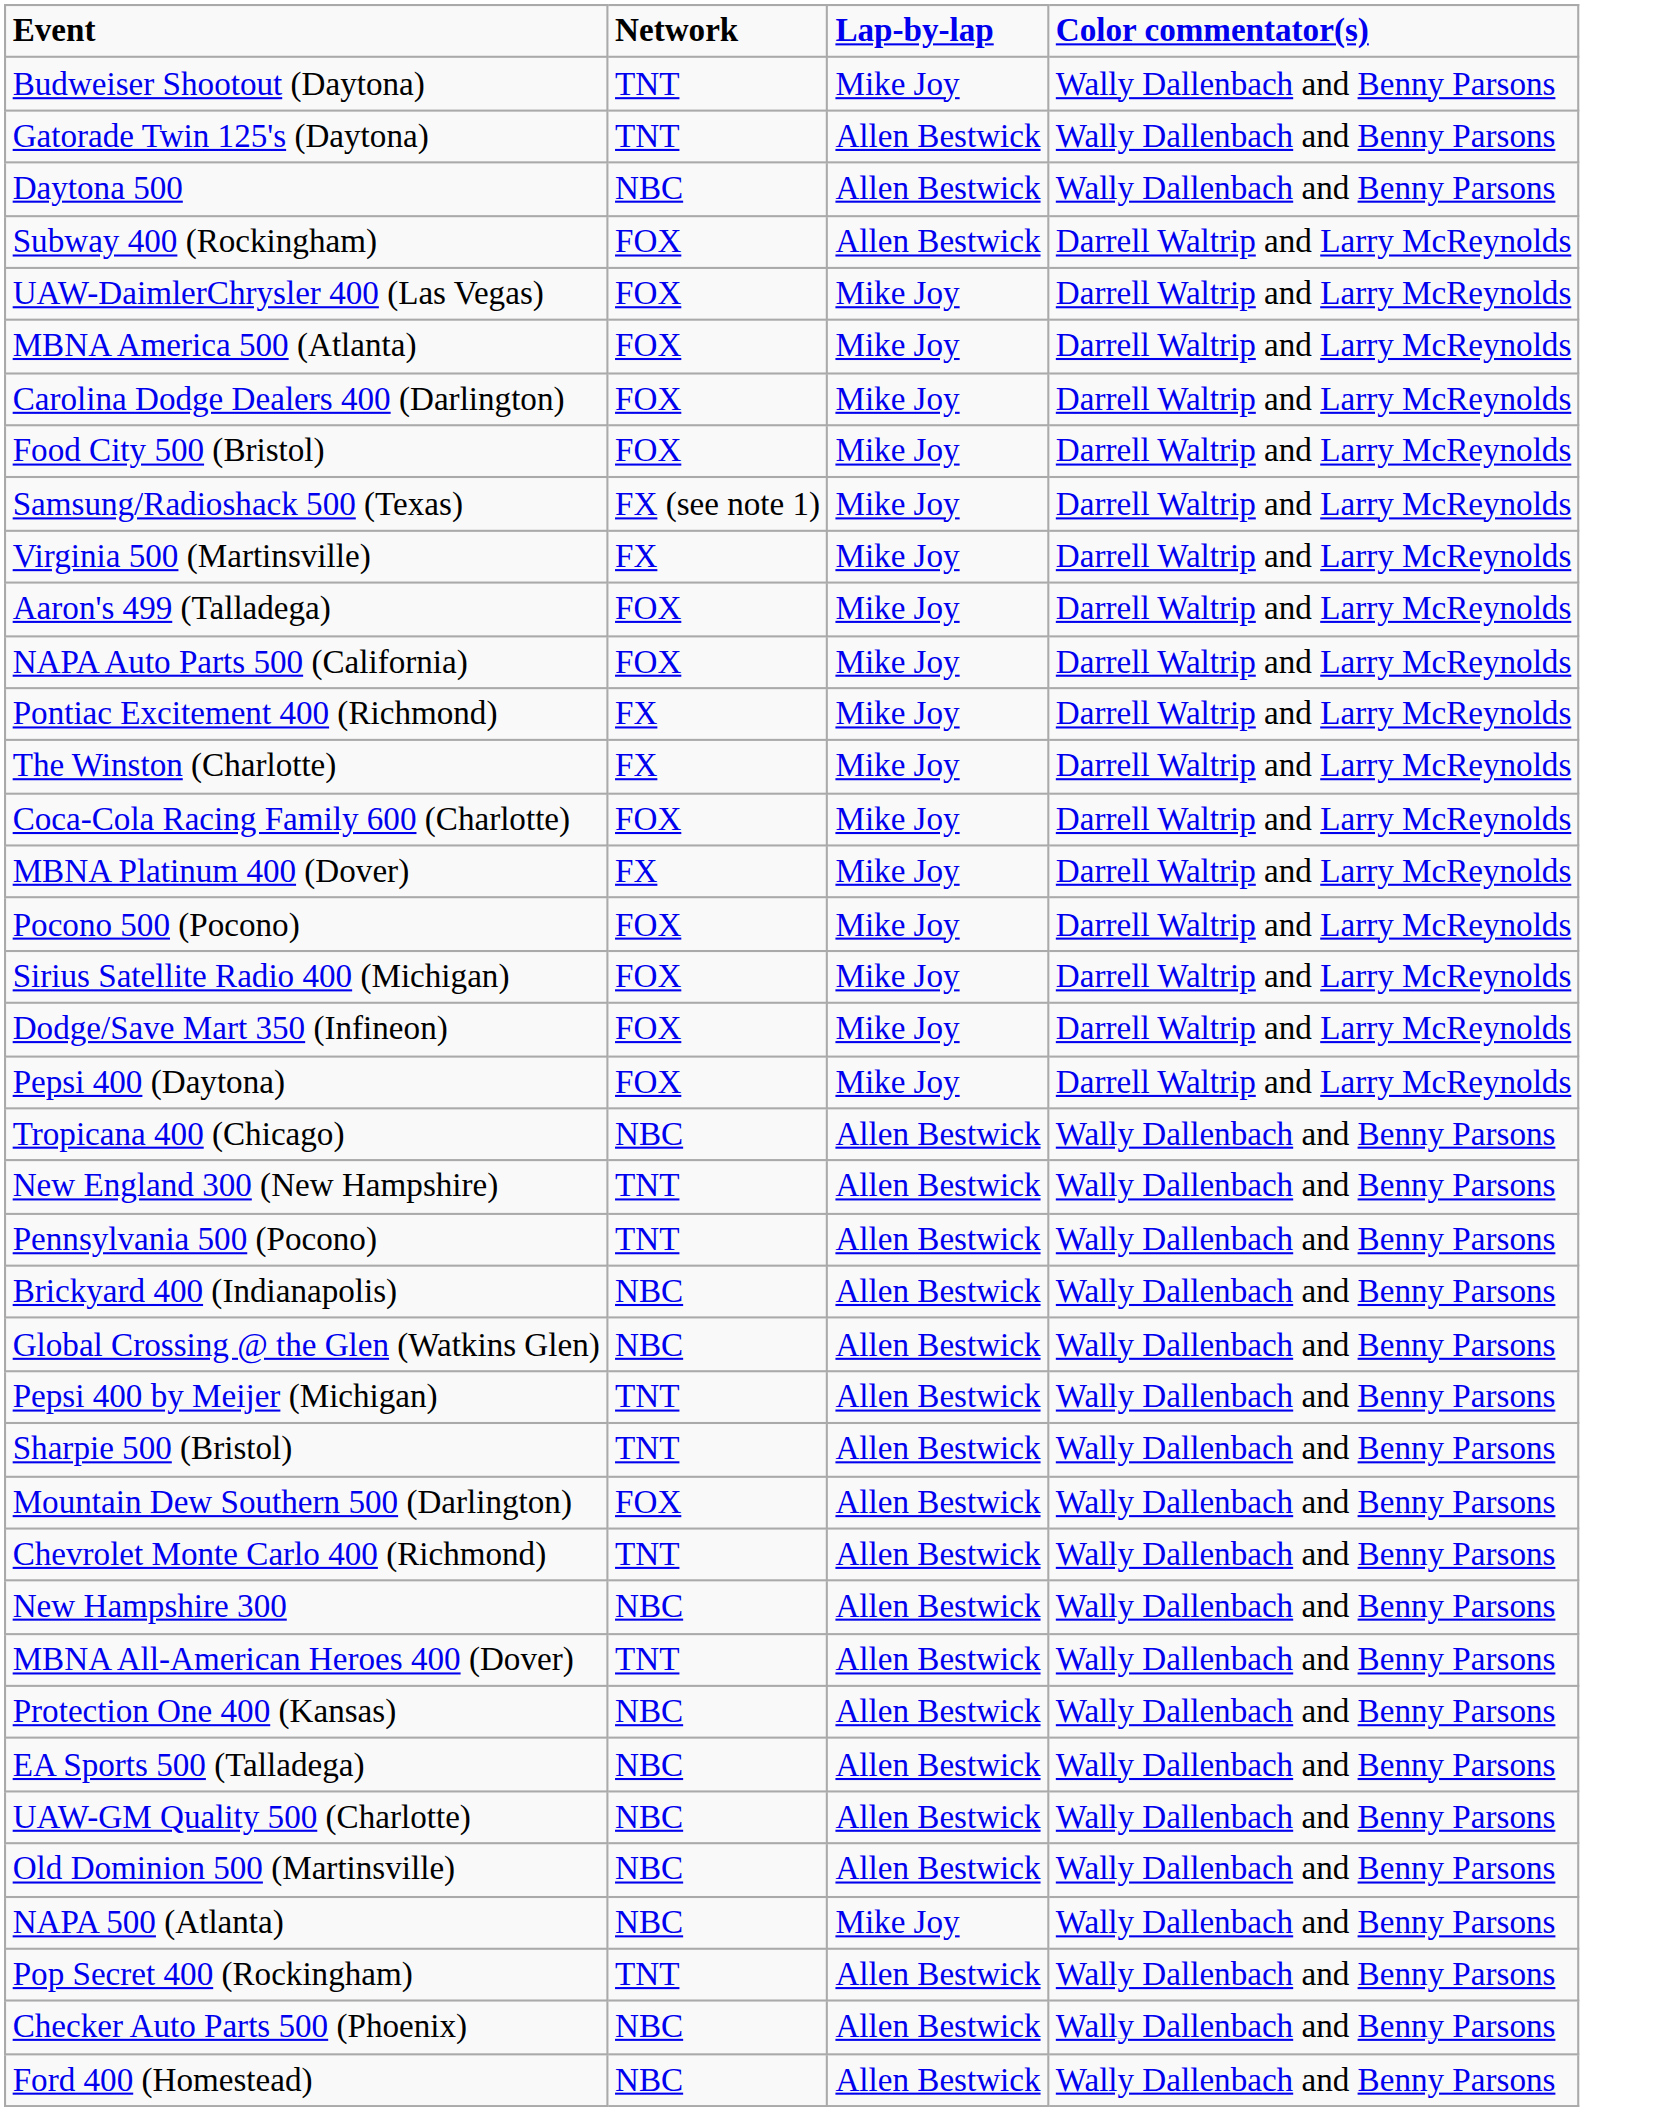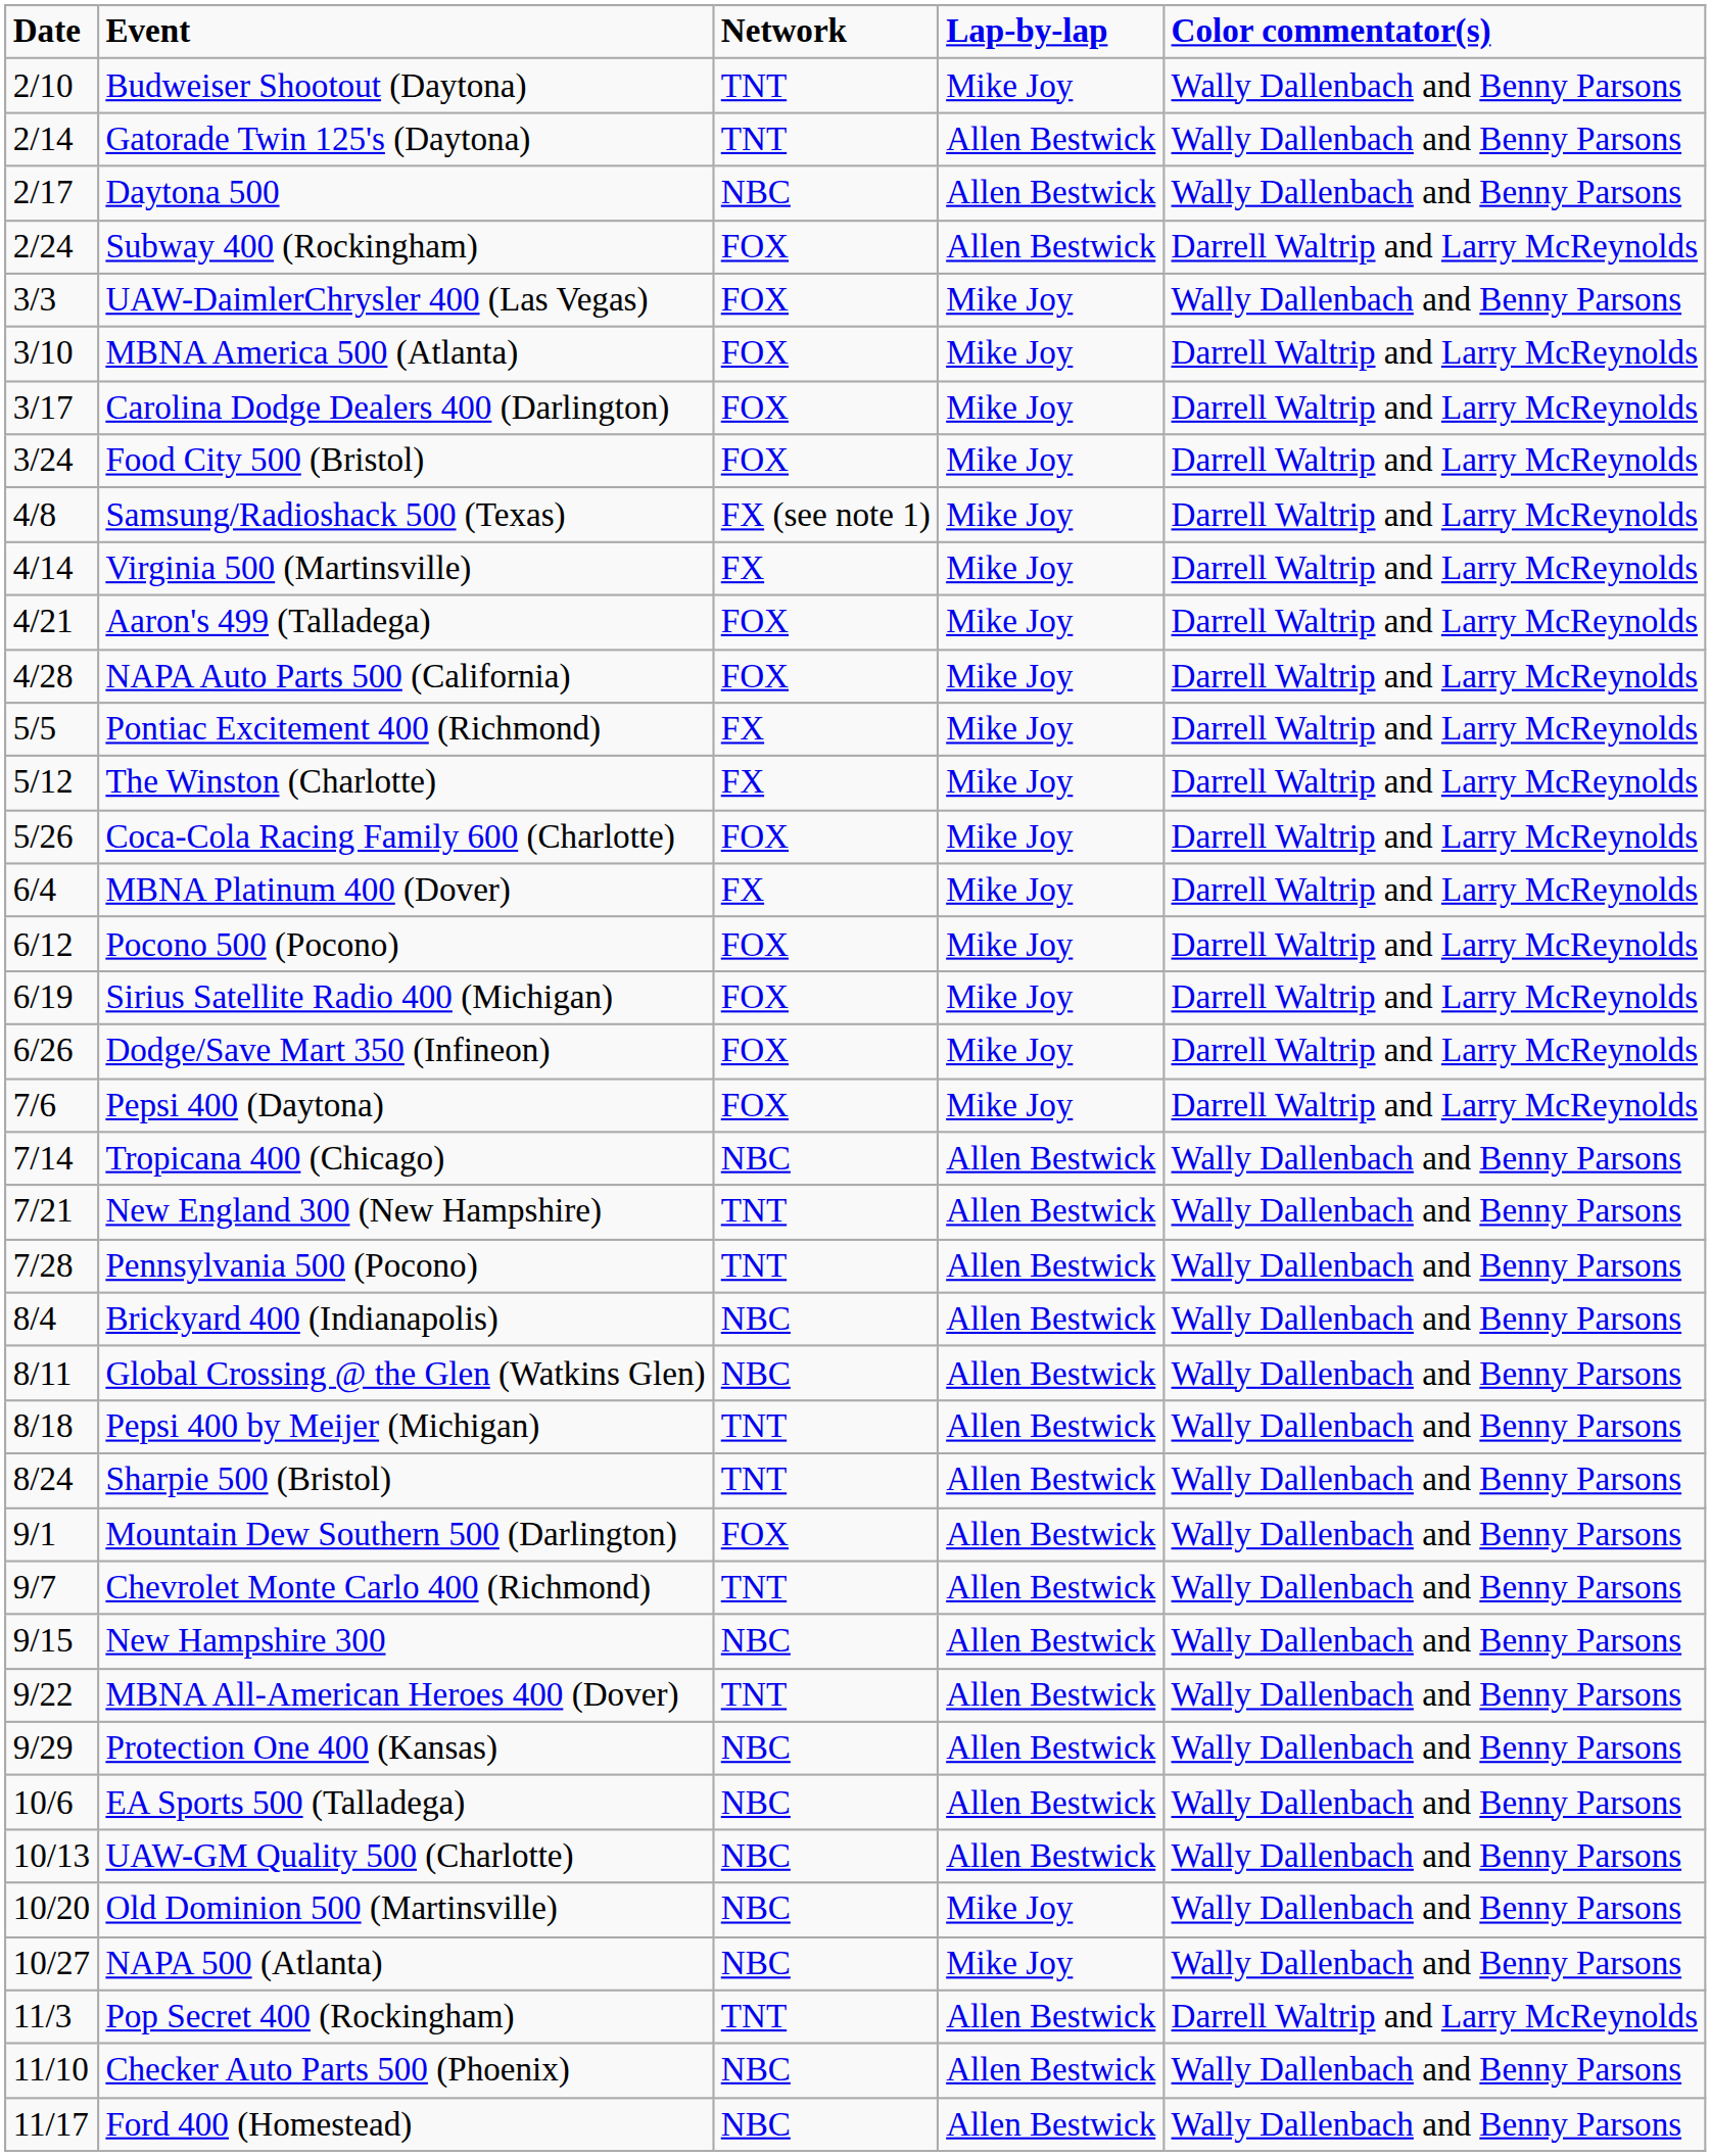+ column: Date | 2/10 | 2/14 | 2/17 | 2/24 | 3/3 | 3/10 | 3/17 | 3/24 | 4/8 | 4/14 | 4/21 | 4/28 | 5/5 | 5/12 | 5/26 | 6/4 | 6/12 | 6/19 | 6/26 | 7/6 | 7/14 | 7/21 | 7/28 | 8/4 | 8/11 | 8/18 | 8/24 | 9/1 | 9/7 | 9/15 | 9/22 | 9/29 | 10/6 | 10/13 | 10/20 | 10/27 | 11/3 | 11/10 | 11/17
UAW-DaimlerChrysler 400 (Las Vegas) | Color commentator(s): Darrell Waltrip and Larry McReynolds -> Wally Dallenbach and Benny Parsons
Old Dominion 500 (Martinsville) | Lap-by-lap: Allen Bestwick -> Mike Joy
Pop Secret 400 (Rockingham) | Color commentator(s): Wally Dallenbach and Benny Parsons -> Darrell Waltrip and Larry McReynolds
